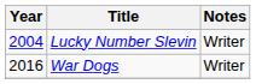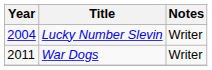War Dogs | Year: 2016 -> 2011
